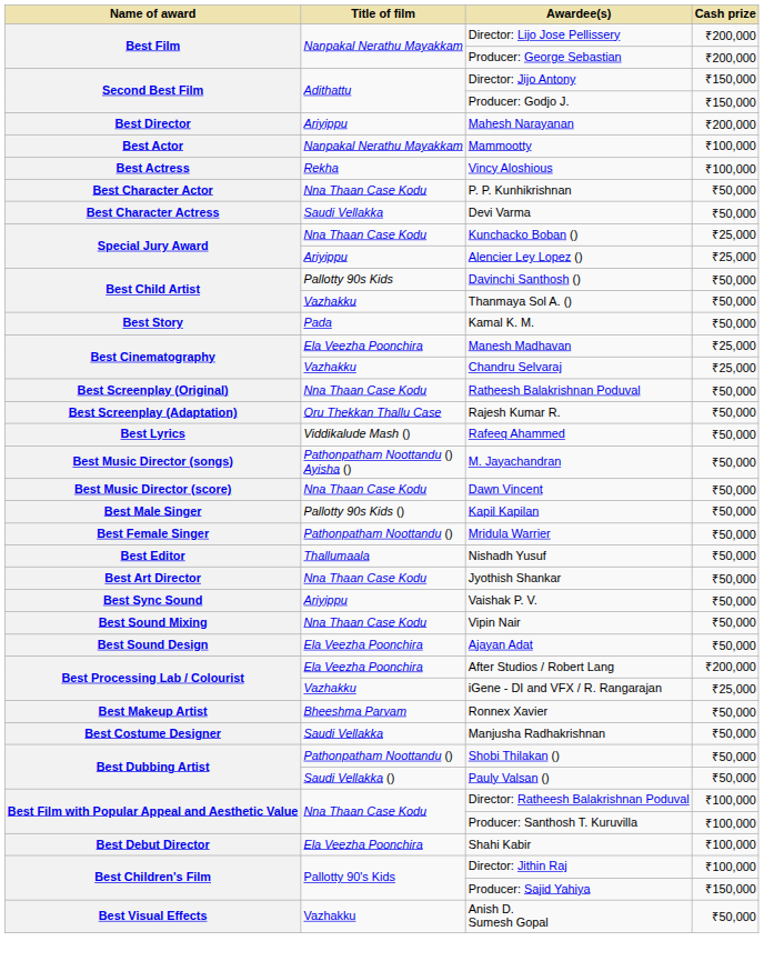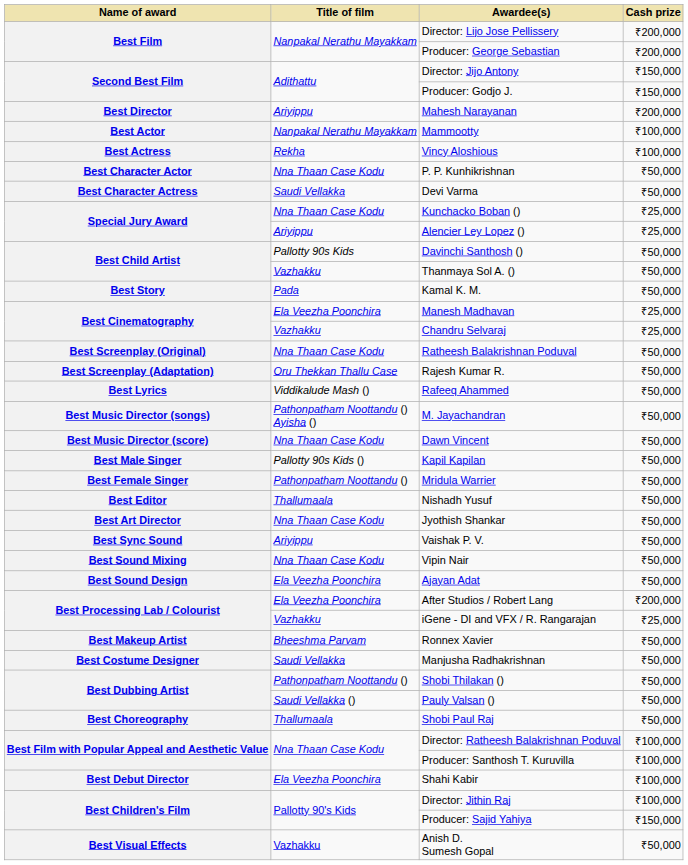+ row: Best Choreography | Thallumaala | Shobi Paul Raj | ₹50,000
